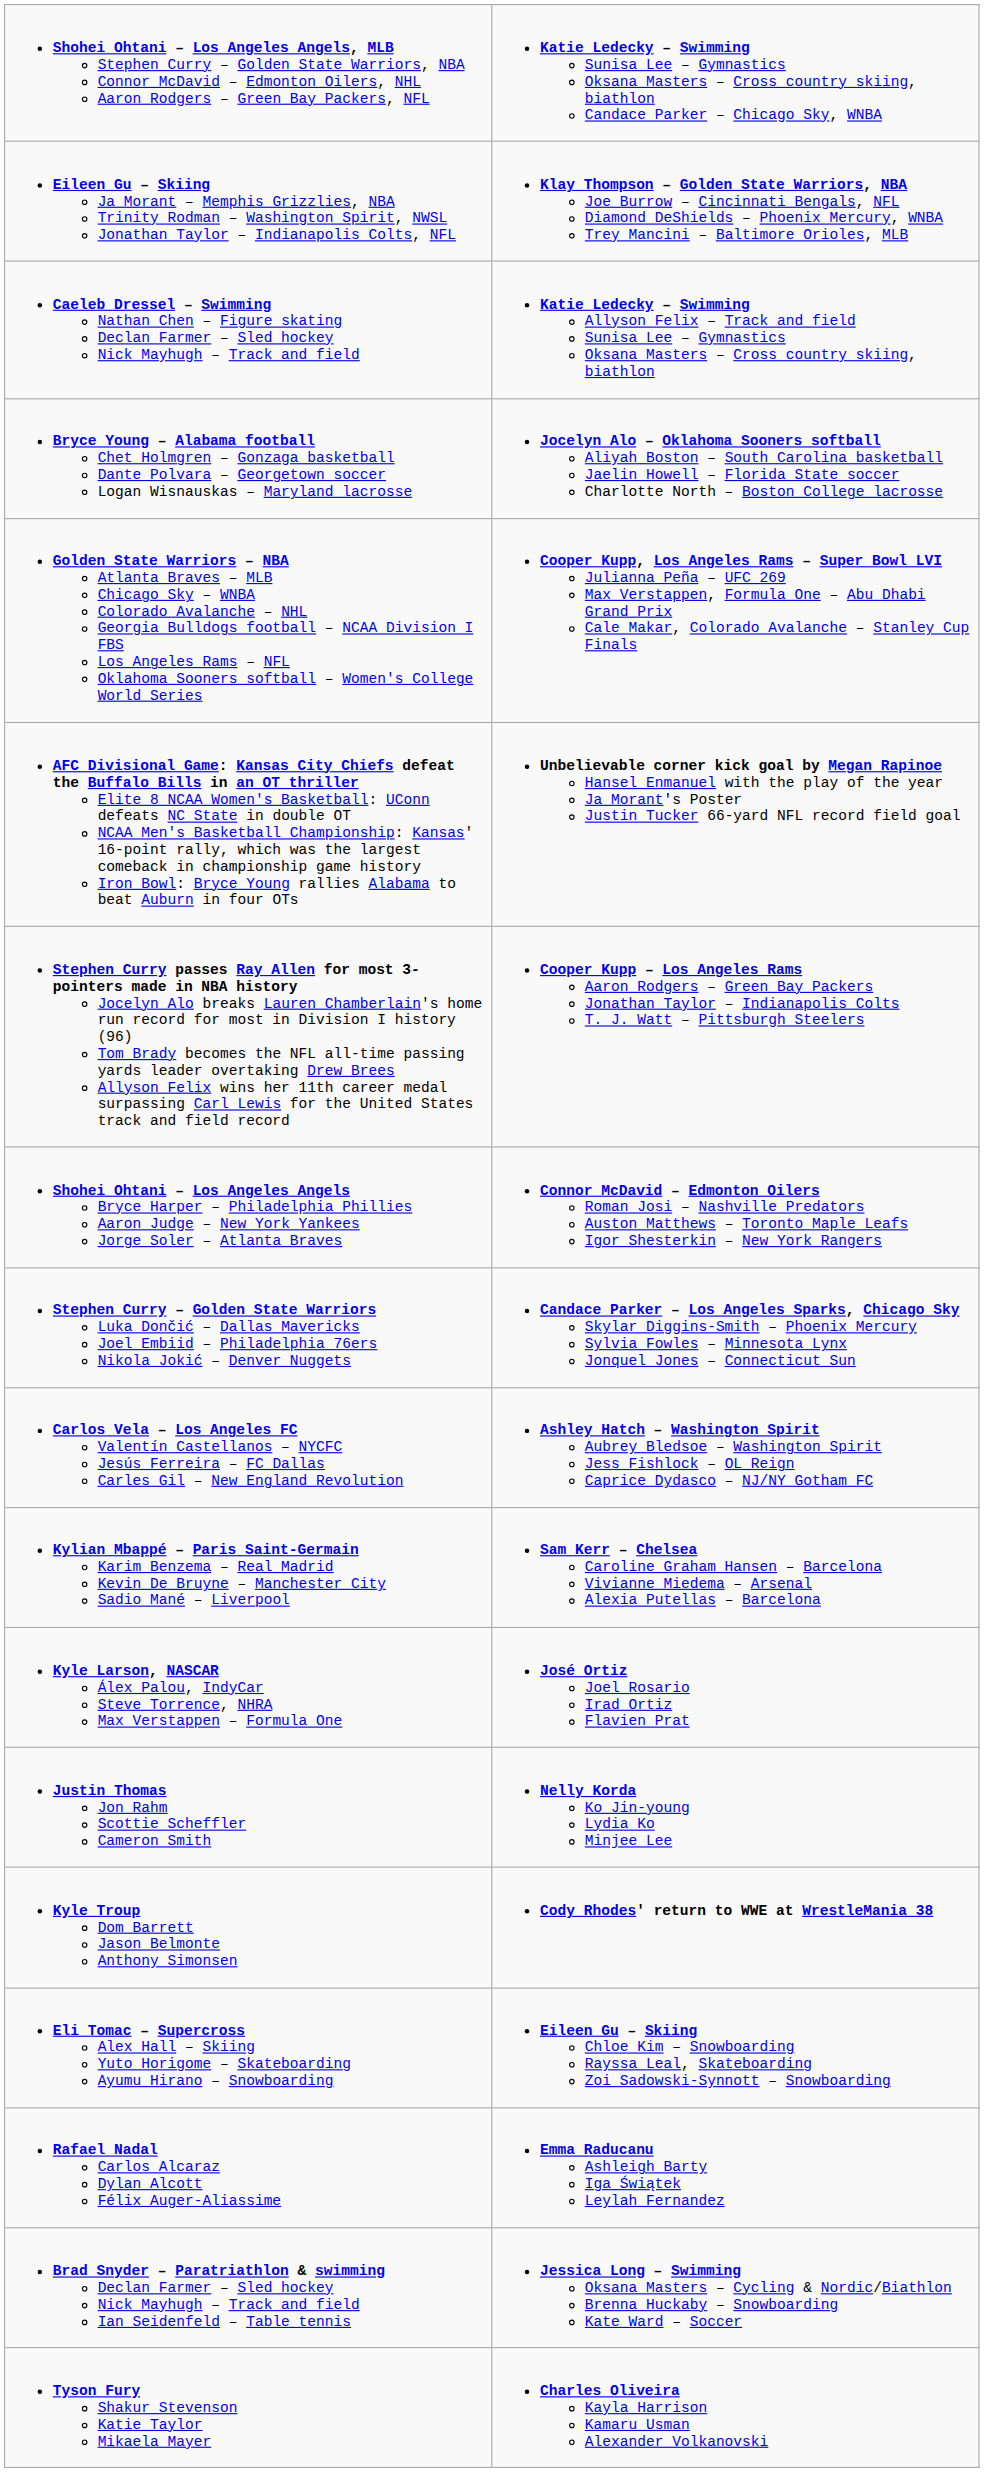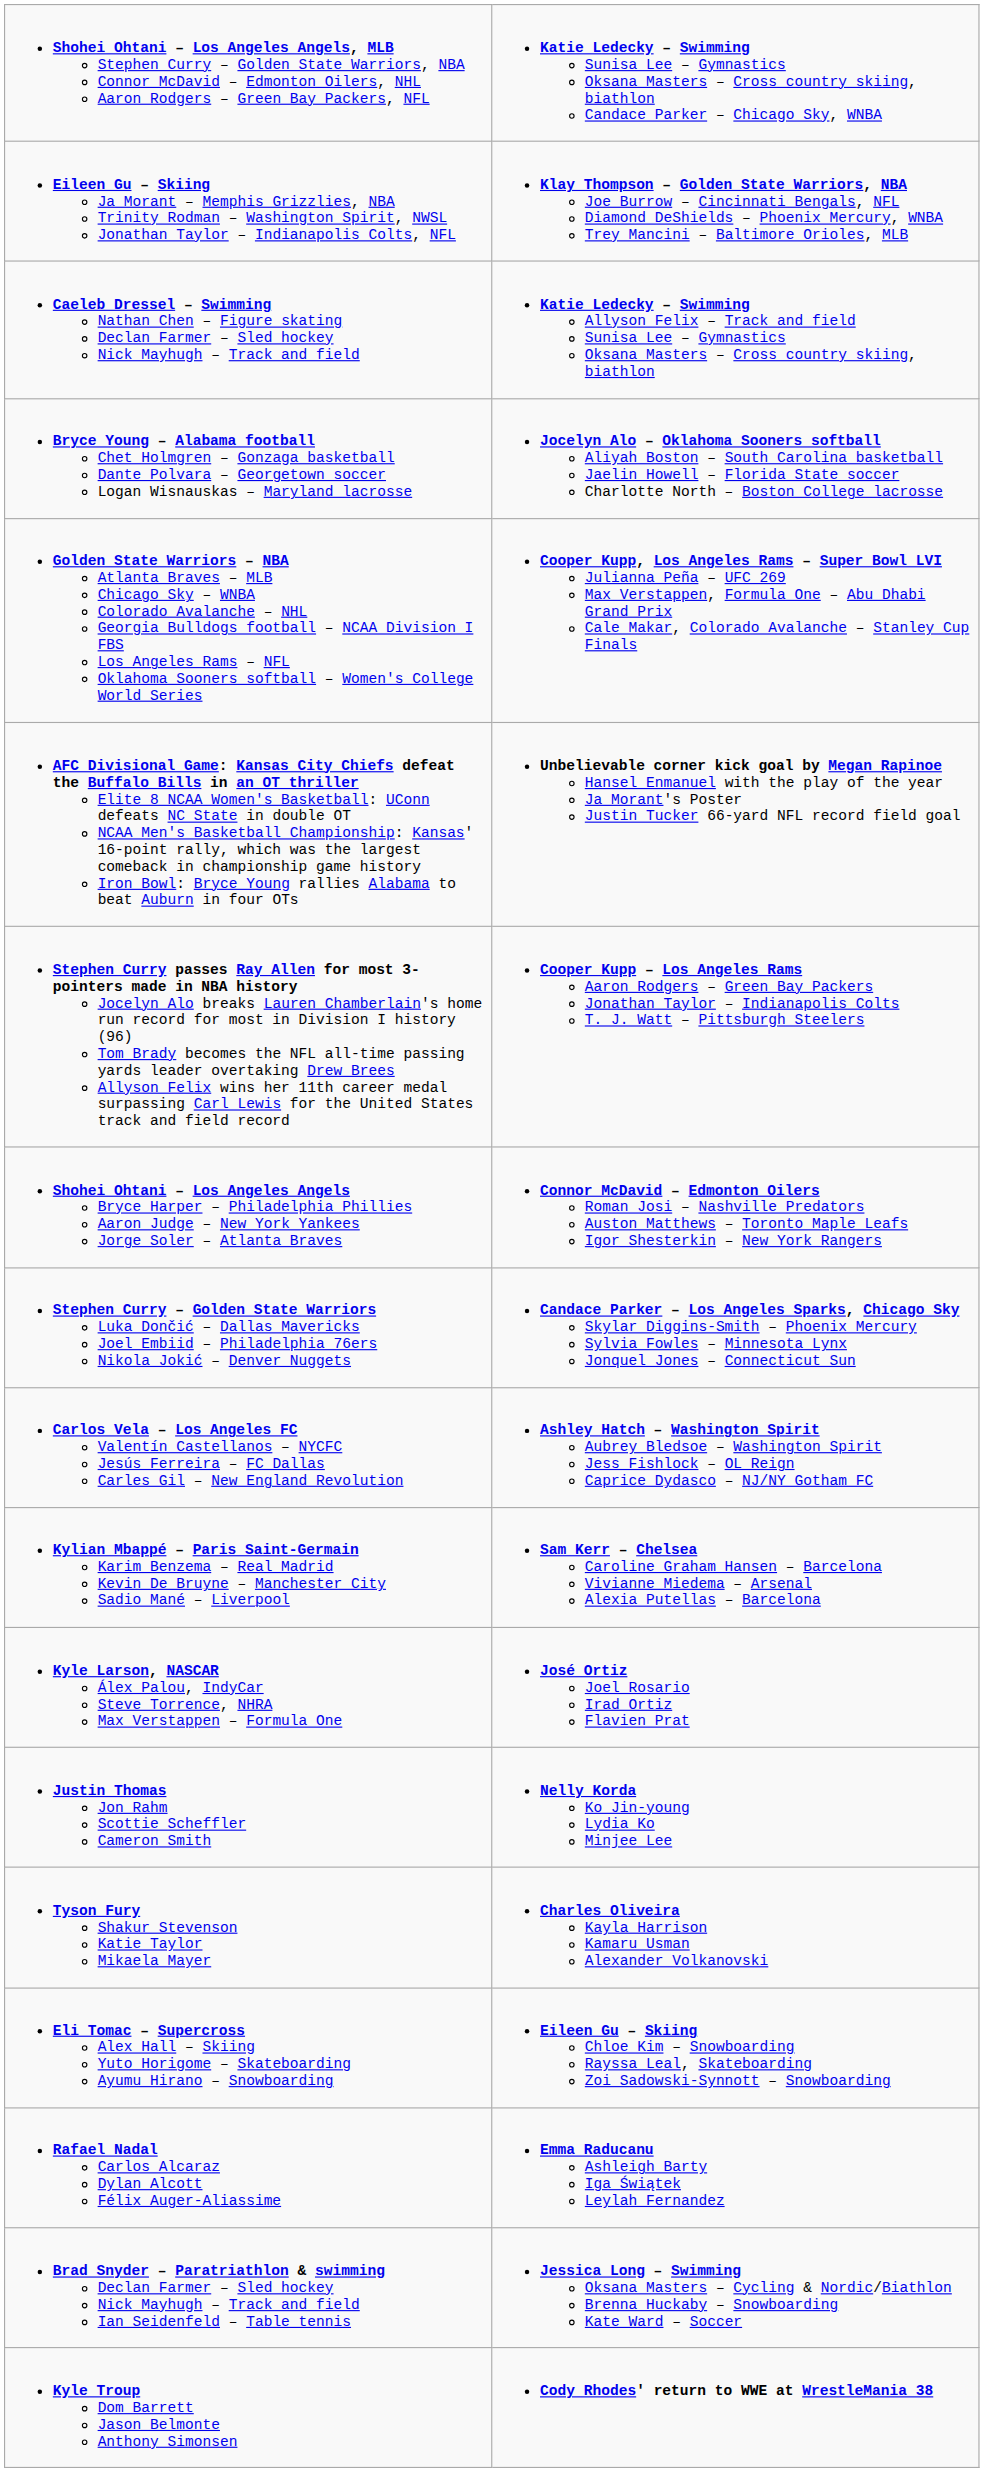rows swapped: Tyson Fury Shakur Stevenson Katie Taylor Mikaela Mayer <-> Kyle Troup Dom Barrett Jason Belmonte Anthony Simonsen
